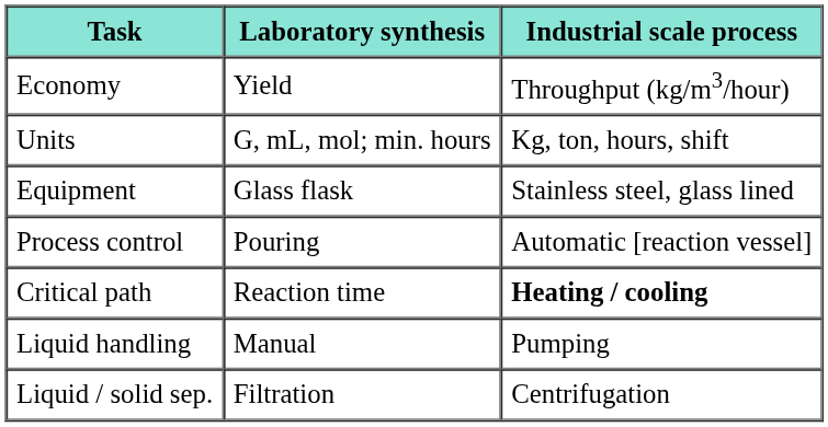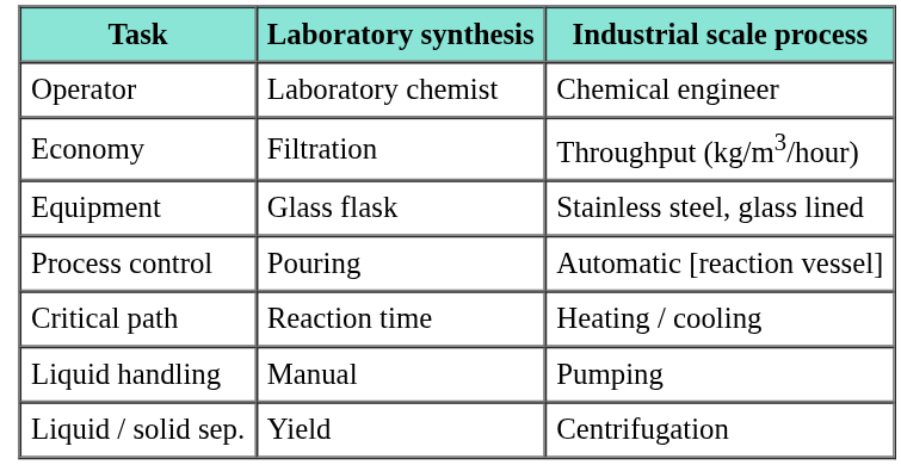+ row: Operator | Laboratory chemist | Chemical engineer
Economy | Laboratory synthesis: Yield -> Filtration
- row: Units | G, mL, mol; min. hours | Kg, ton, hours, shift
Critical path | Industrial scale process: bold -> normal
Liquid / solid sep. | Laboratory synthesis: Filtration -> Yield
